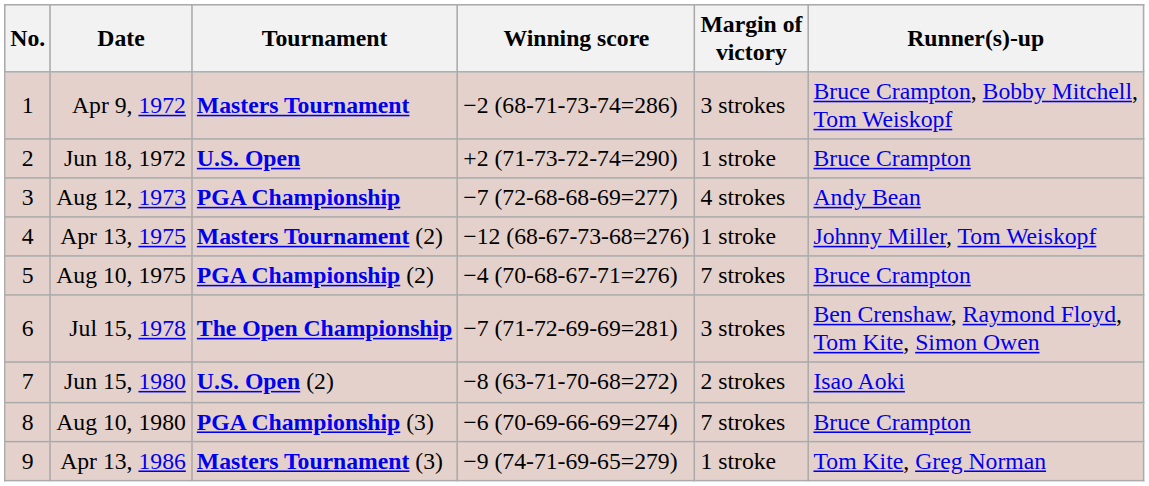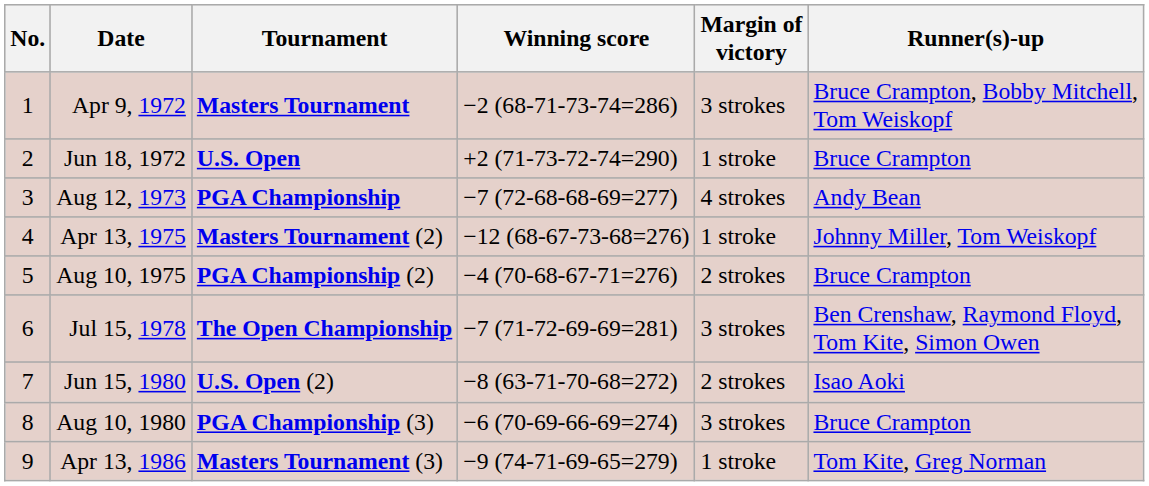Aug 10, 1975 | Margin of victory: 7 strokes -> 2 strokes
Aug 10, 1980 | Margin of victory: 7 strokes -> 3 strokes
